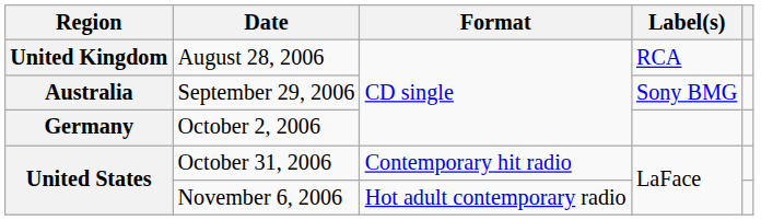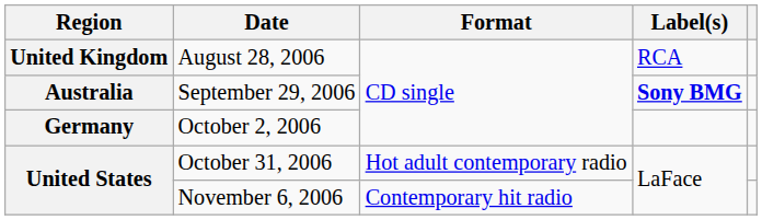September 29, 2006 | Label(s): normal -> bold
October 31, 2006 | Format: Contemporary hit radio -> Hot adult contemporary radio
November 6, 2006 | Format: Hot adult contemporary radio -> Contemporary hit radio
